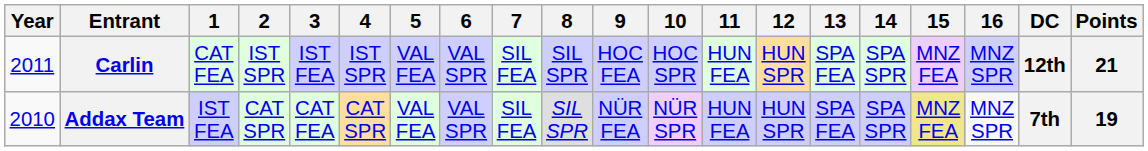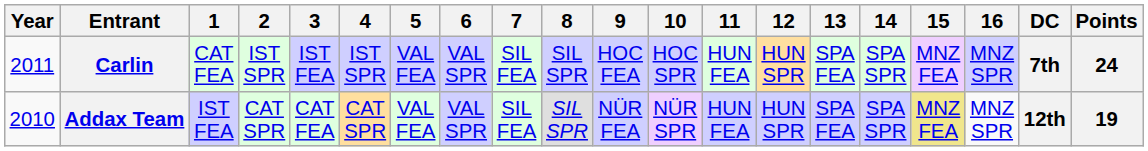Carlin | DC: 12th -> 7th
Carlin | Points: 21 -> 24
Addax Team | DC: 7th -> 12th
